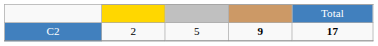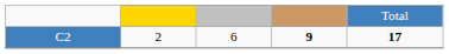C2 | column 3: 5 -> 6
